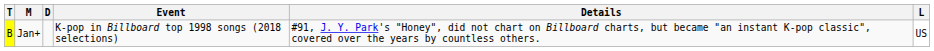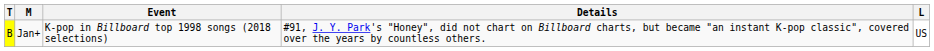- column: D
